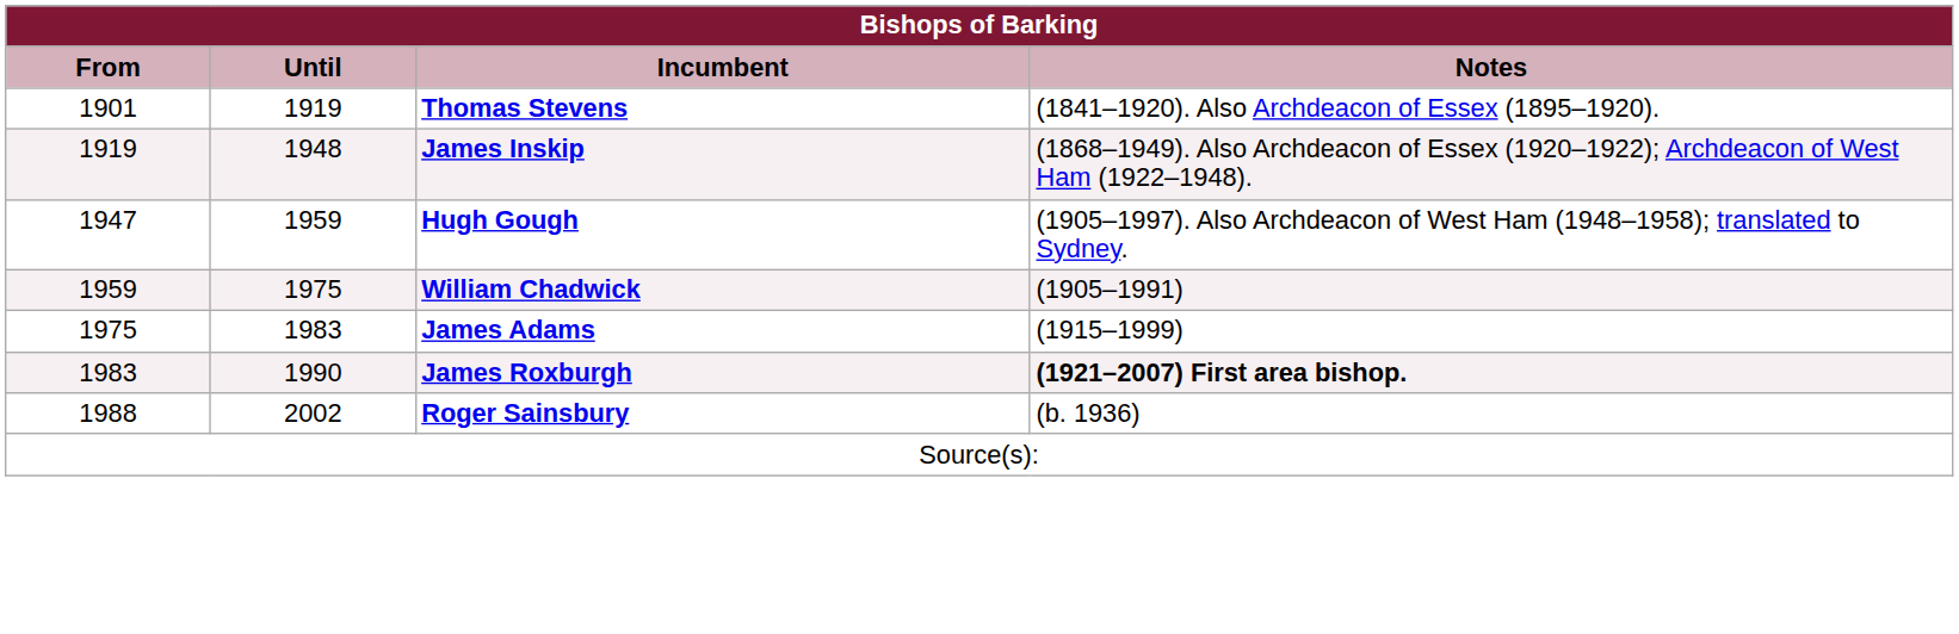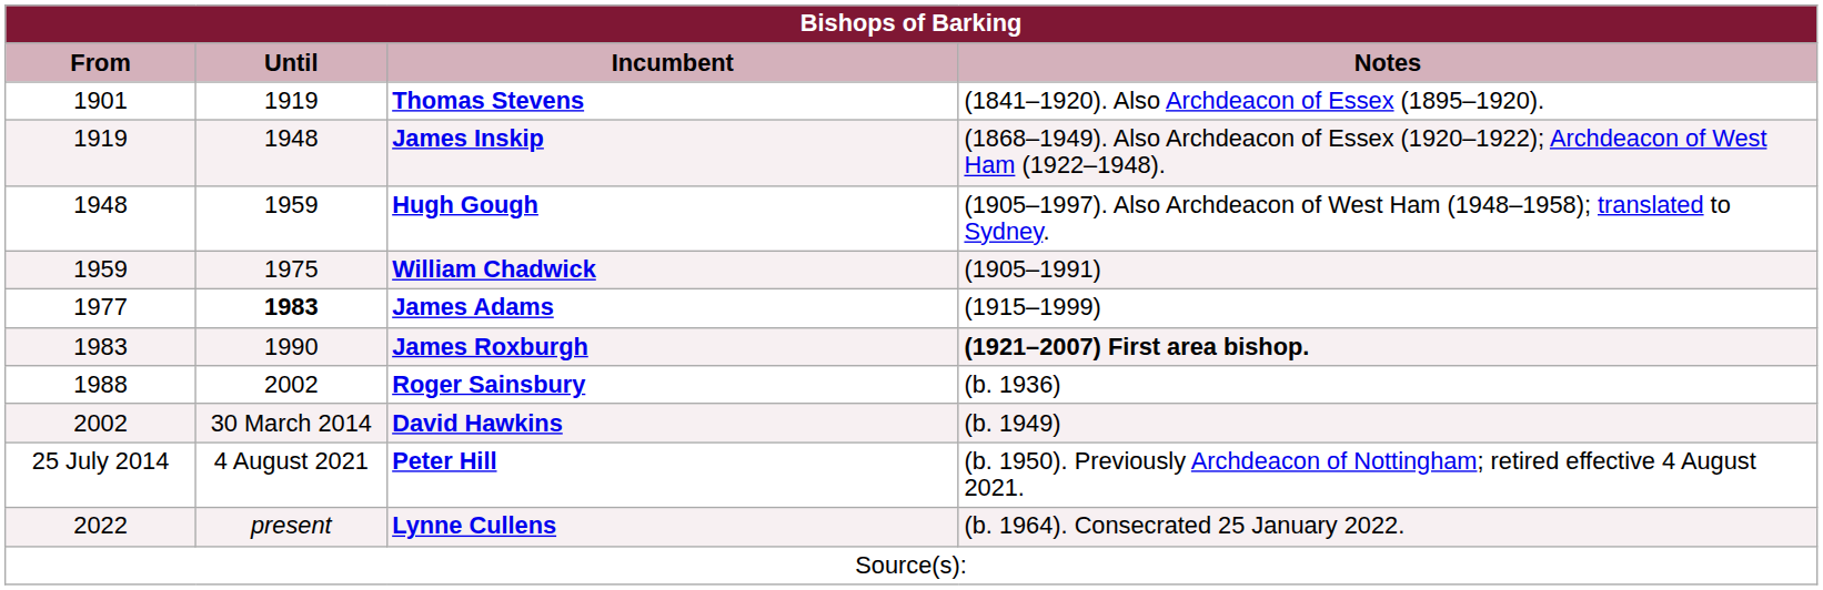Hugh Gough | From: 1947 -> 1948
James Adams | From: 1975 -> 1977
James Adams | Until: normal -> bold
+ row: 2002 | 30 March 2014 | David Hawkins | (b. 1949)
+ row: 25 July 2014 | 4 August 2021 | Peter Hill | (b. 1950). Previously Archdeacon of Nottingham; retired effective 4 August 2021.
+ row: 2022 | present | Lynne Cullens | (b. 1964). Consecrated 25 January 2022.
